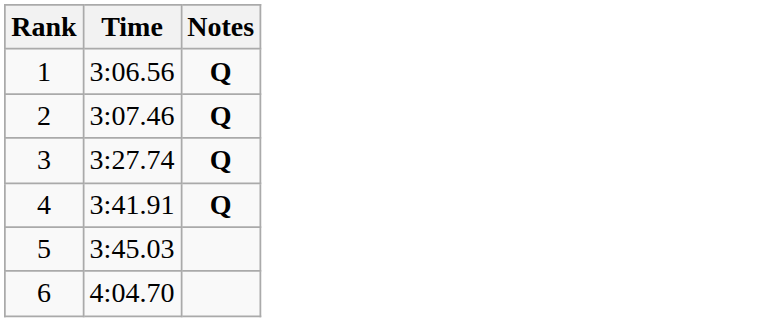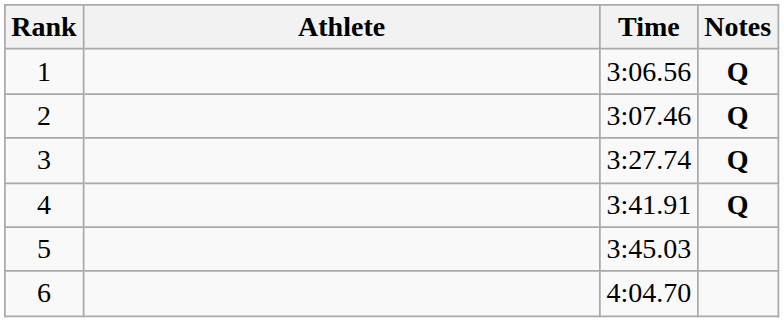+ column: Athlete
